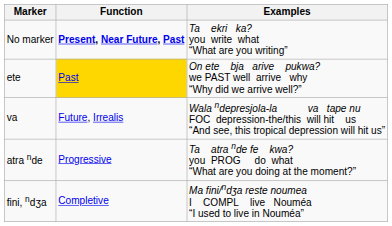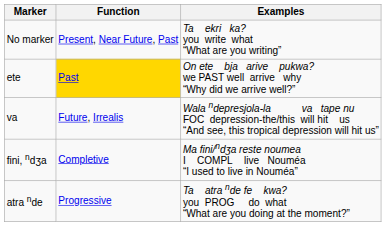No marker | Function: bold -> normal
rows swapped: atra nde <-> fini, ndʒa
